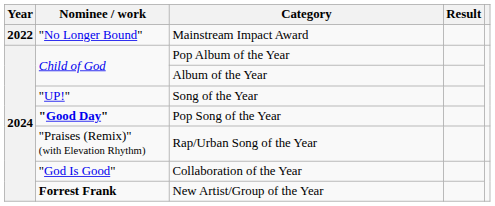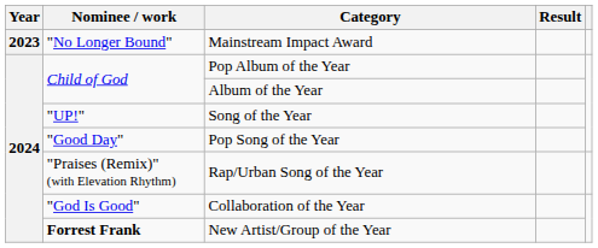Mainstream Impact Award | Year: 2022 -> 2023
Pop Song of the Year | Nominee / work: bold -> normal
